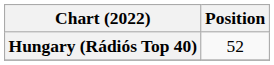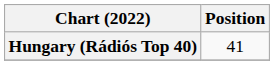Hungary (Rádiós Top 40) | Position: 52 -> 41
